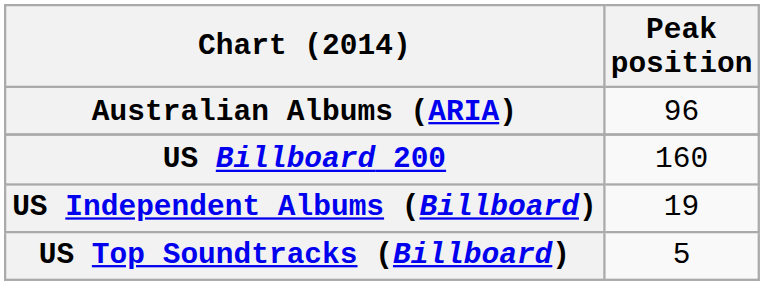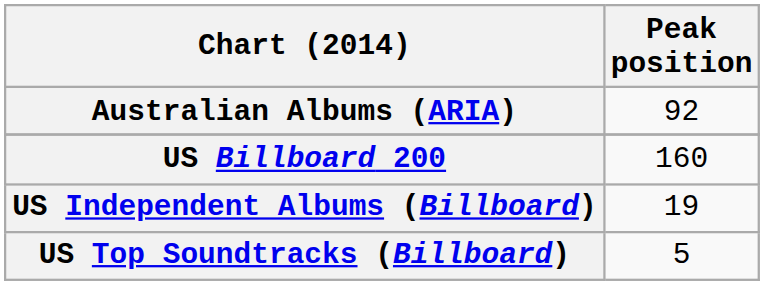Australian Albums (ARIA) | Peak position: 96 -> 92
